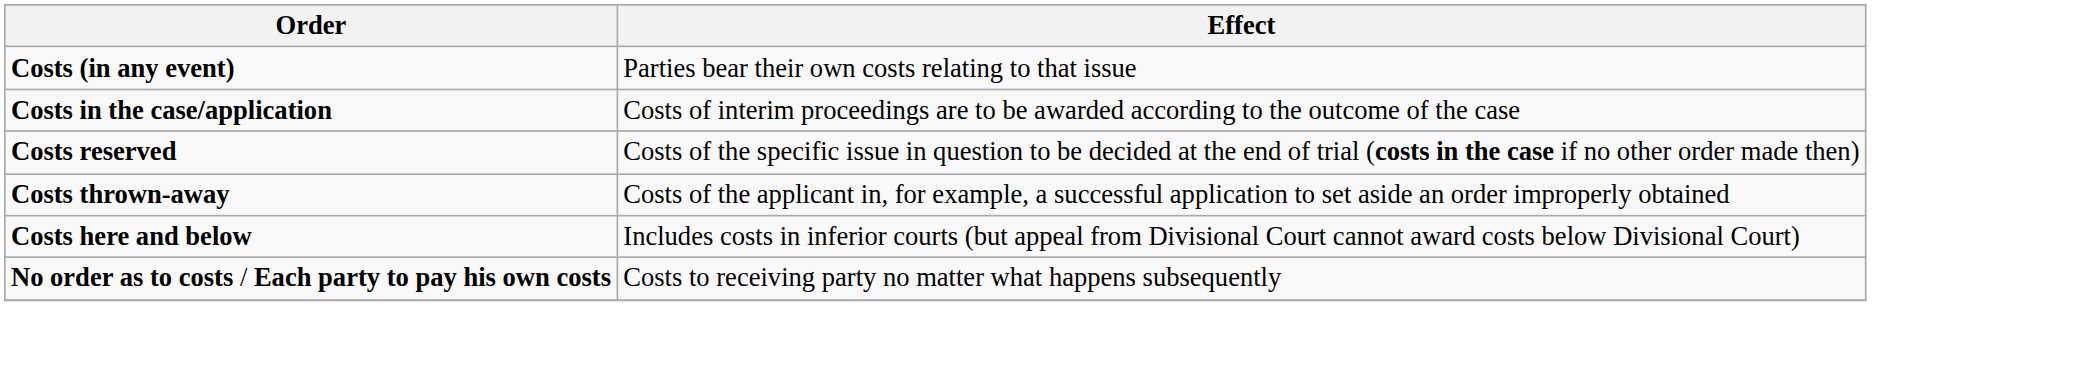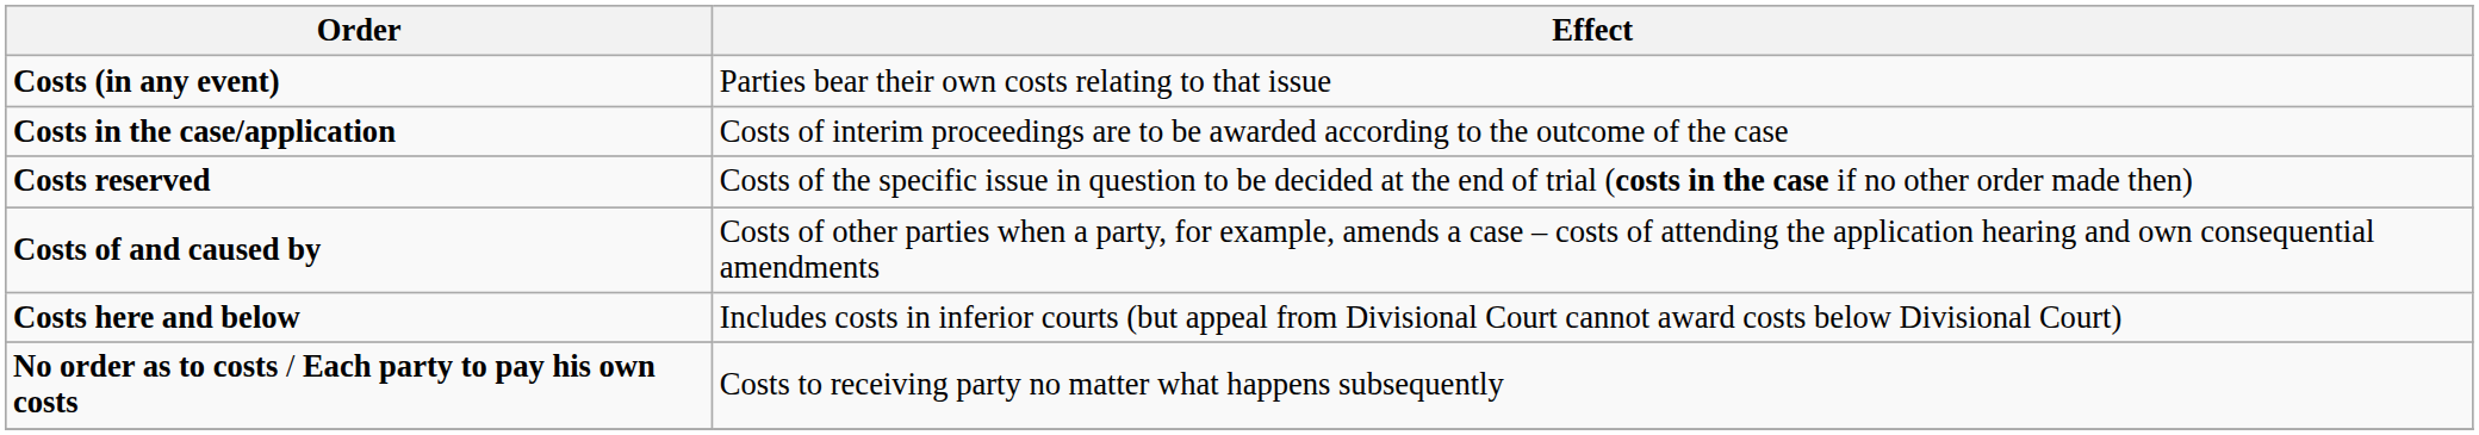- row: Costs thrown-away | Costs of the applicant in, for example, a successful application to set aside an order improperly obtained
+ row: Costs of and caused by | Costs of other parties when a party, for example, amends a case – costs of attending the application hearing and own consequential amendments
